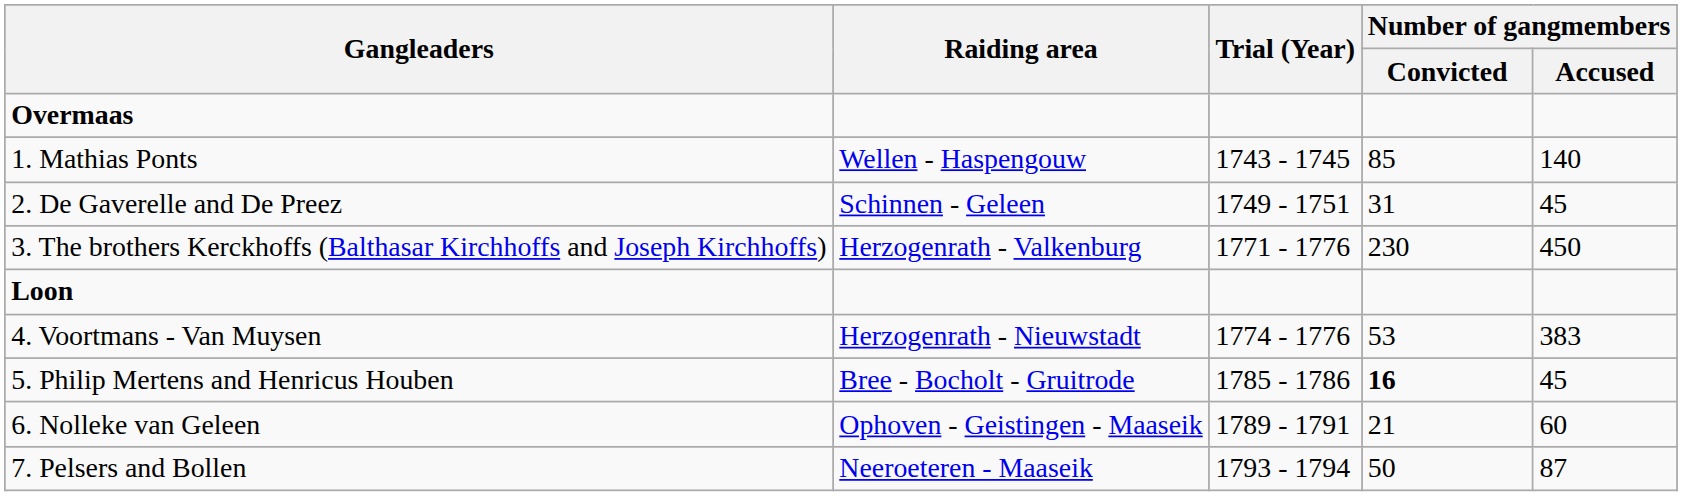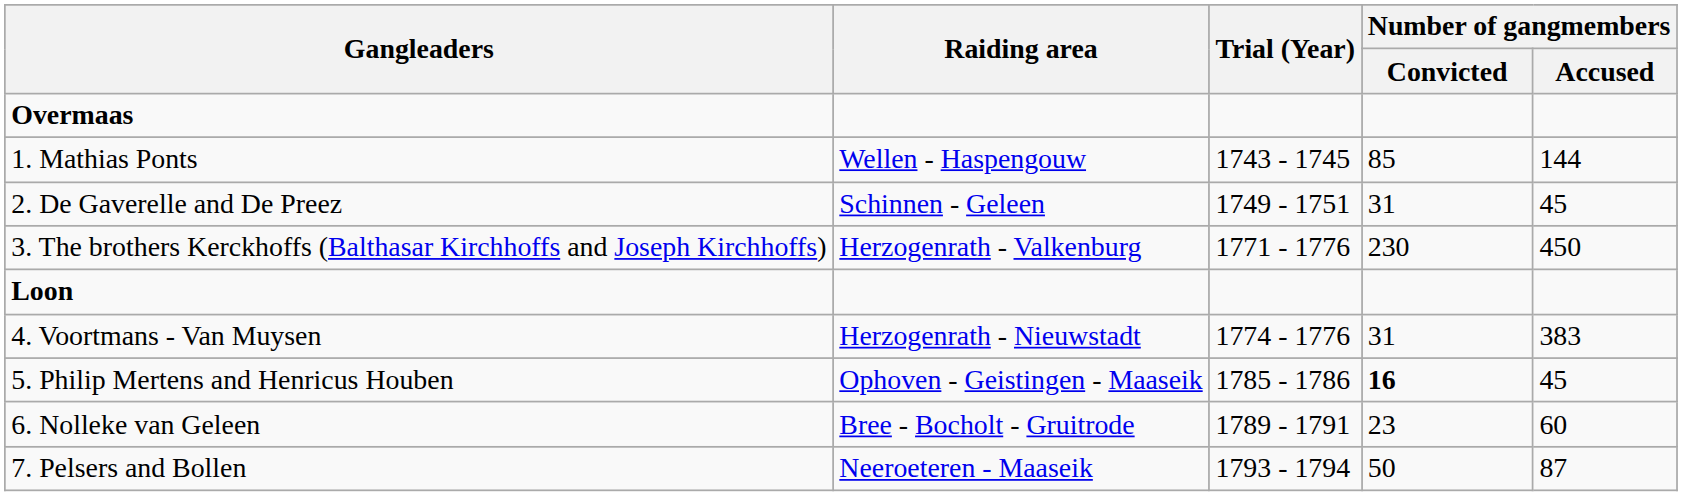1. Mathias Ponts | Number of gangmembers / Accused: 140 -> 144
4. Voortmans - Van Muysen | Number of gangmembers / Convicted: 53 -> 31
5. Philip Mertens and Henricus Houben | Raiding area: Bree - Bocholt - Gruitrode -> Ophoven - Geistingen - Maaseik
6. Nolleke van Geleen | Raiding area: Ophoven - Geistingen - Maaseik -> Bree - Bocholt - Gruitrode
6. Nolleke van Geleen | Number of gangmembers / Convicted: 21 -> 23
